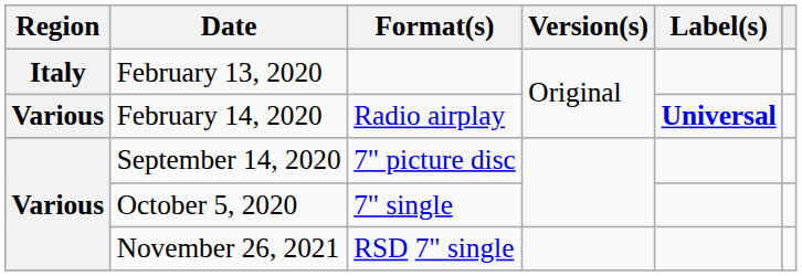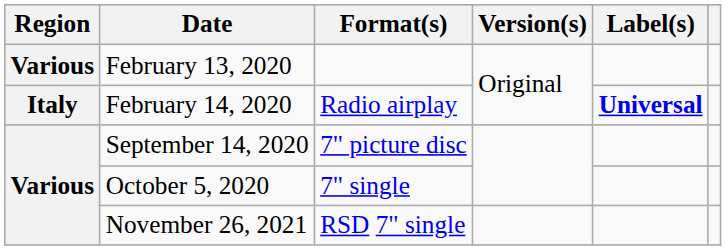February 13, 2020 | Region: Italy -> Various
February 14, 2020 | Region: Various -> Italy
